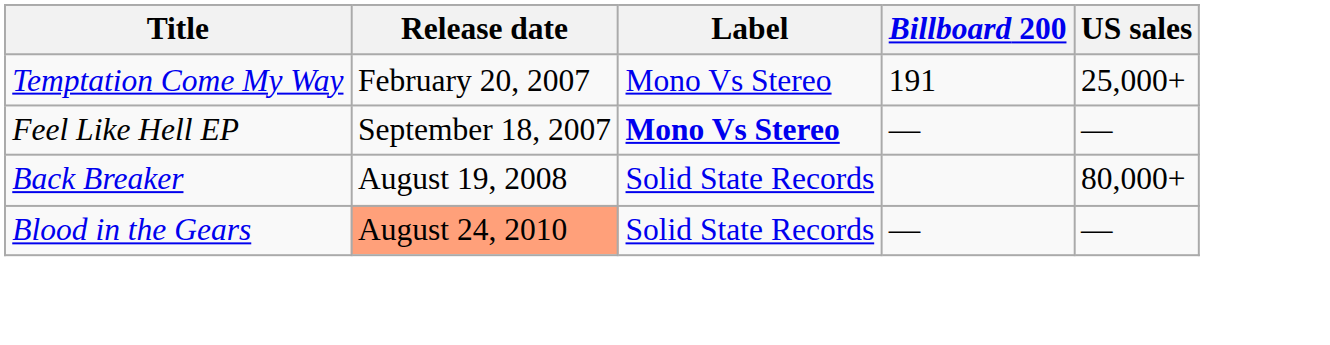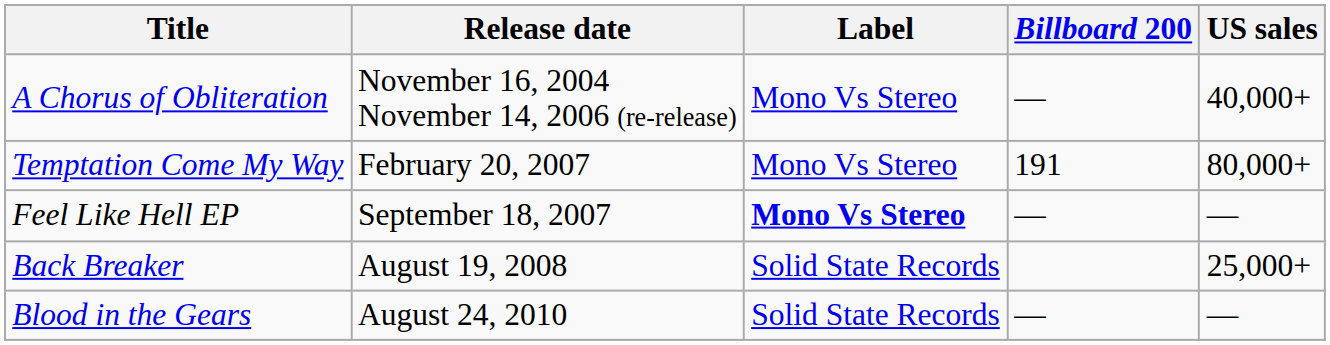+ row: A Chorus of Obliteration | November 16, 2004 November 14, 2006 (re-release) | Mono Vs Stereo | — | 40,000+
Temptation Come My Way | US sales: 25,000+ -> 80,000+
Back Breaker | US sales: 80,000+ -> 25,000+
Blood in the Gears | Release date: lightsalmon background -> no background
